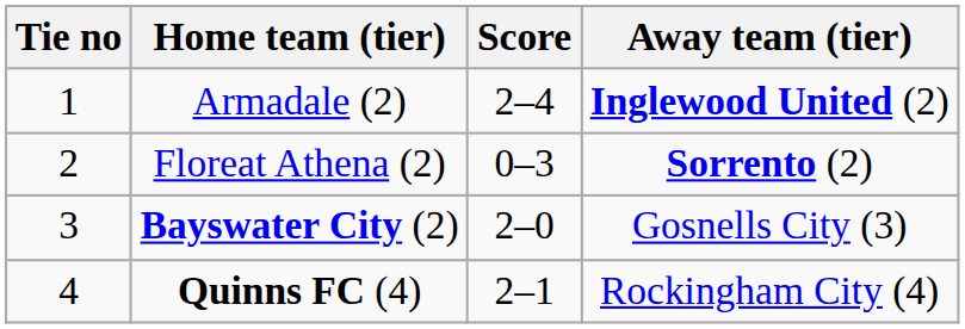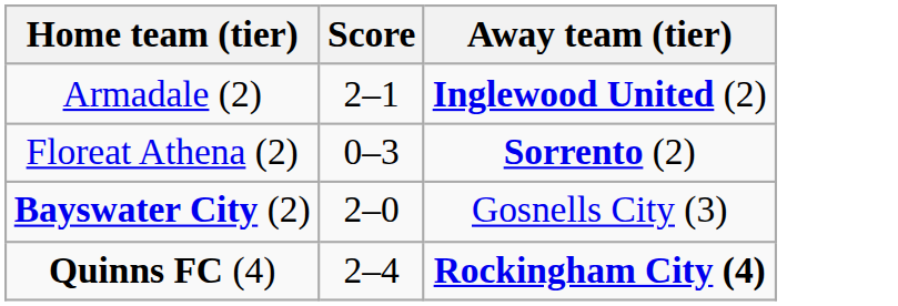- column: Tie no | 1 | 2 | 3 | 4
Armadale (2) | Score: 2–4 -> 2–1
Quinns FC (4) | Score: 2–1 -> 2–4
Quinns FC (4) | Away team (tier): normal -> bold
